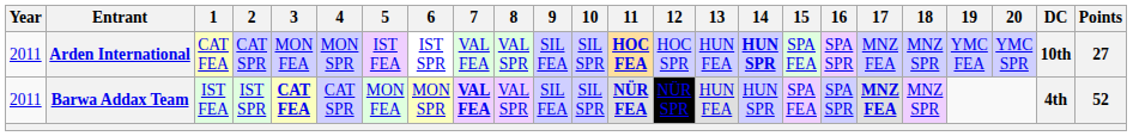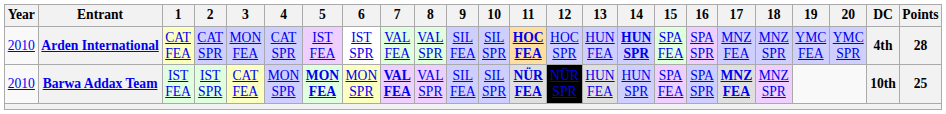Arden International | Year: 2011 -> 2010
Arden International | 4: MON SPR -> CAT SPR
Arden International | DC: 10th -> 4th
Arden International | Points: 27 -> 28
Barwa Addax Team | Year: 2011 -> 2010
Barwa Addax Team | 3: bold -> normal
Barwa Addax Team | 4: CAT SPR -> MON SPR
Barwa Addax Team | 5: normal -> bold
Barwa Addax Team | DC: 4th -> 10th
Barwa Addax Team | Points: 52 -> 25
